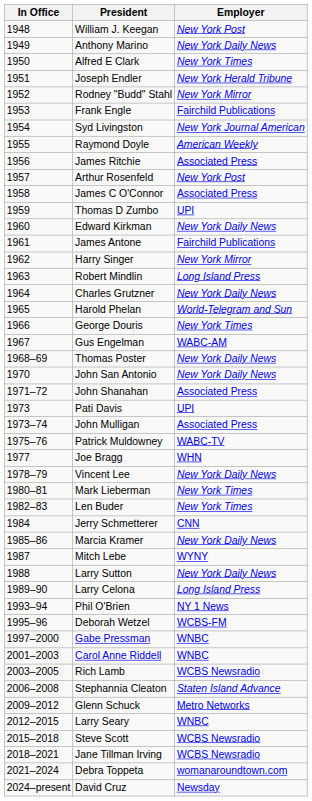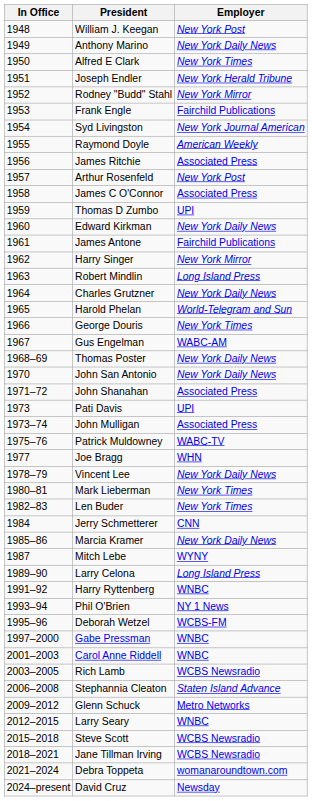- row: 1988 | Larry Sutton | New York Daily News
+ row: 1991–92 | Harry Ryttenberg | WNBC
